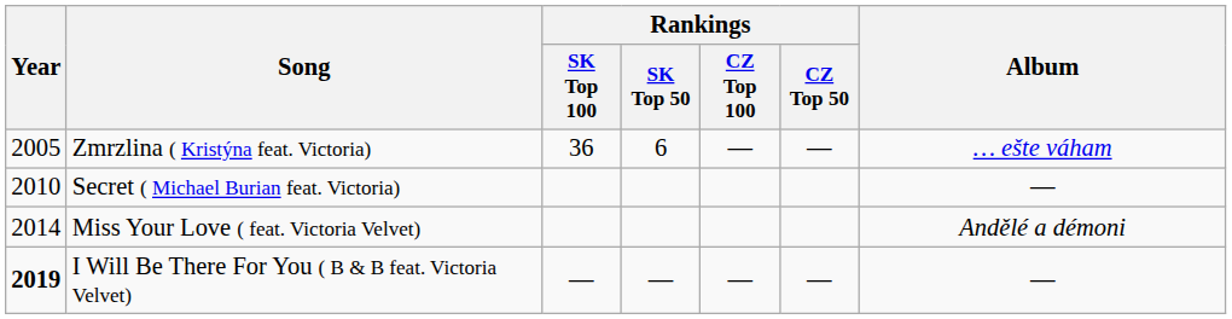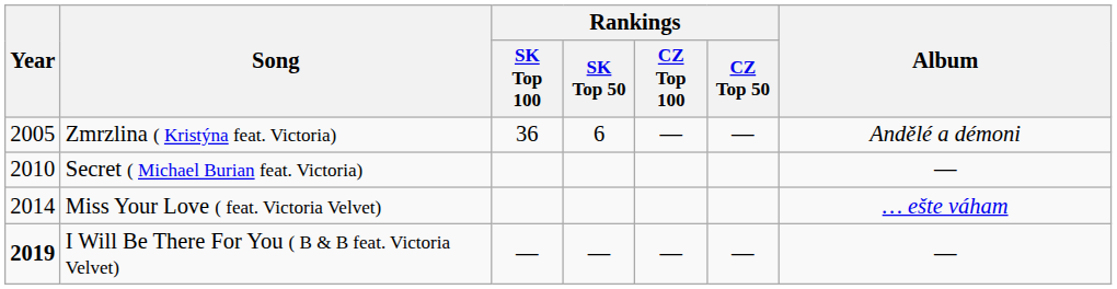Zmrzlina ( Kristýna feat. Victoria) | Album: … ešte váham -> Andělé a démoni
Miss Your Love ( feat. Victoria Velvet) | Album: Andělé a démoni -> … ešte váham
